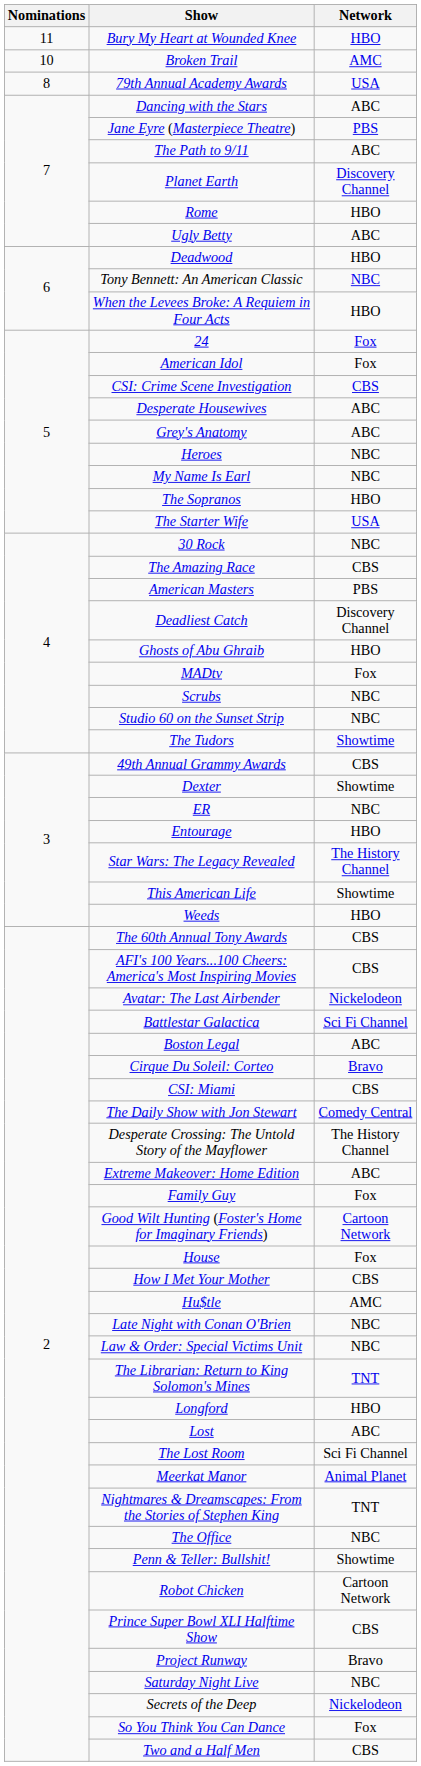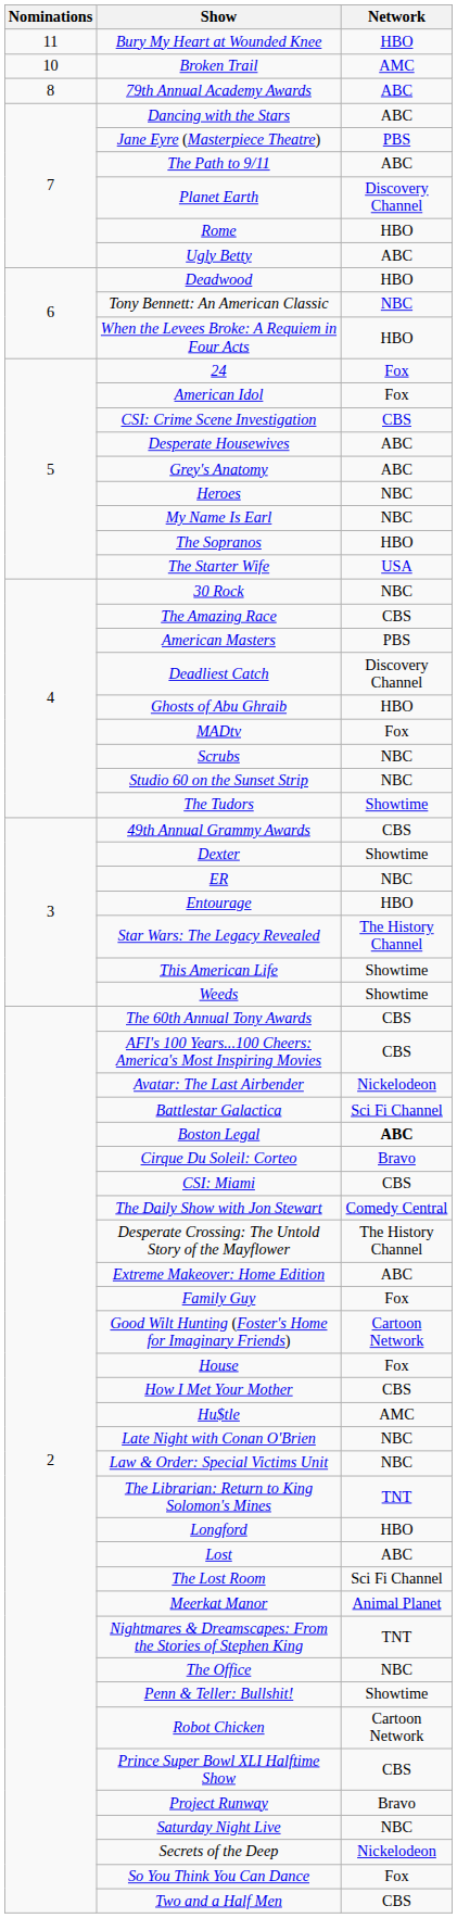79th Annual Academy Awards | Network: USA -> ABC
Weeds | Network: HBO -> Showtime
Boston Legal | Network: normal -> bold
